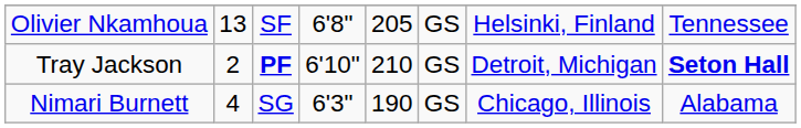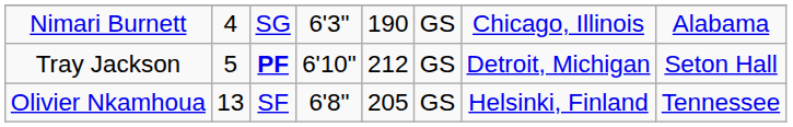rows swapped: Nimari Burnett <-> Olivier Nkamhoua
Tray Jackson | column 2: 2 -> 5
Tray Jackson | column 5: 210 -> 212
Tray Jackson | column 8: bold -> normal
